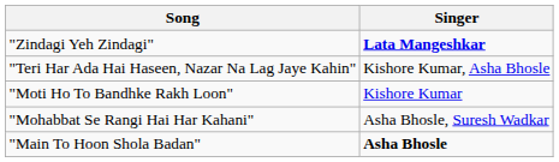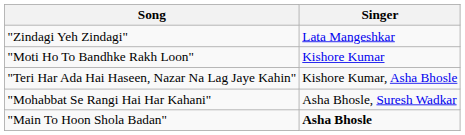"Zindagi Yeh Zindagi" | Singer: bold -> normal
rows swapped: "Moti Ho To Bandhke Rakh Loon" <-> "Teri Har Ada Hai Haseen, Nazar Na Lag Jaye Kahin"
